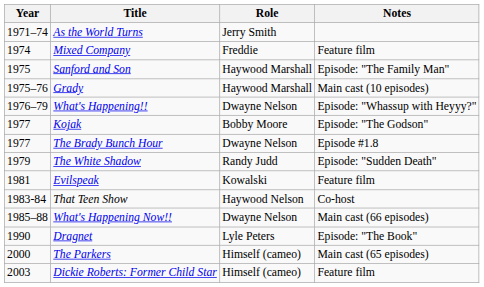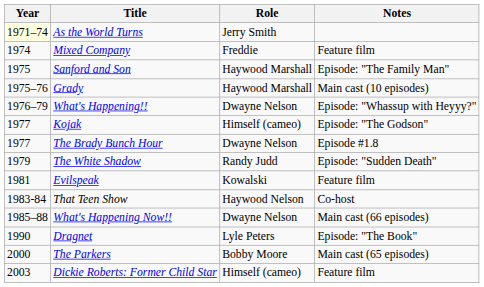As the World Turns | Year: no background -> lightyellow background
Kojak | Role: Bobby Moore -> Himself (cameo)
The Parkers | Role: Himself (cameo) -> Bobby Moore
